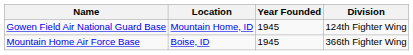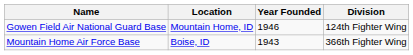Gowen Field Air National Guard Base | Year Founded: 1945 -> 1946
Mountain Home Air Force Base | Year Founded: 1945 -> 1943
